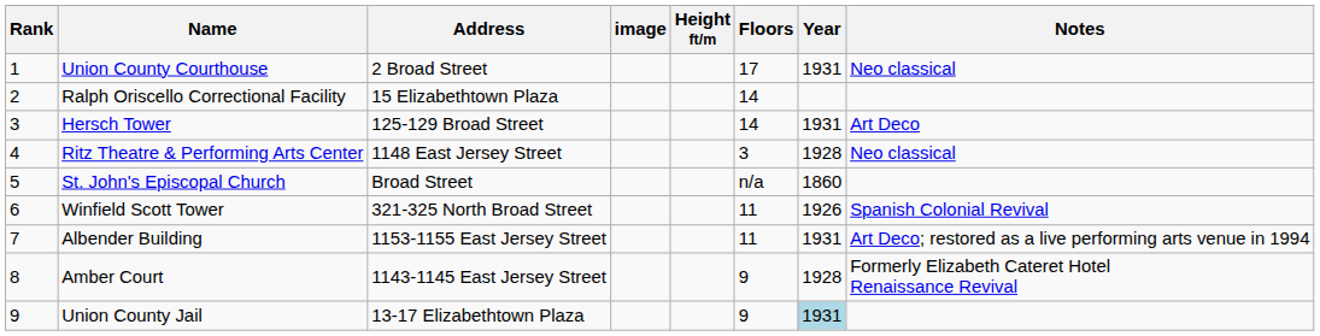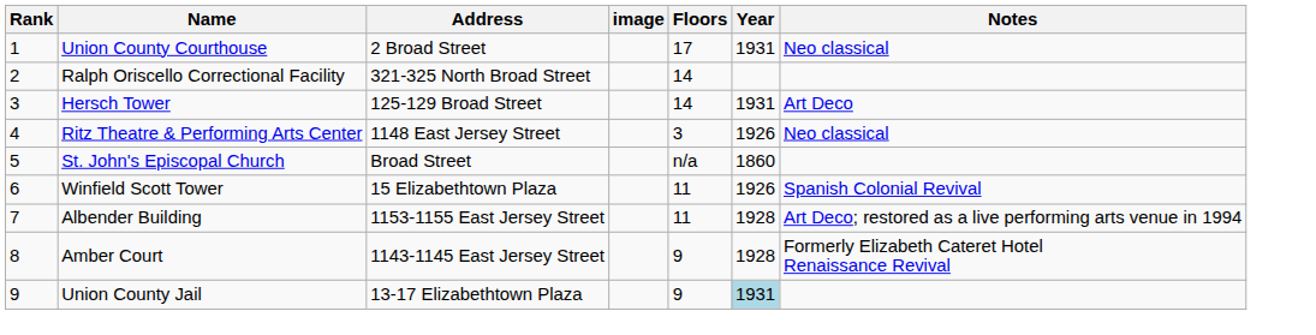- column: Height ft/m
Ralph Oriscello Correctional Facility | Address: 15 Elizabethtown Plaza -> 321-325 North Broad Street
Ritz Theatre & Performing Arts Center | Year: 1928 -> 1926
Winfield Scott Tower | Address: 321-325 North Broad Street -> 15 Elizabethtown Plaza
Albender Building | Year: 1931 -> 1928
